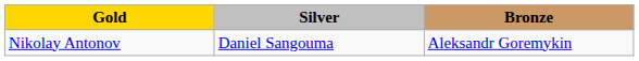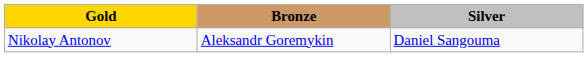columns swapped: Silver <-> Bronze
